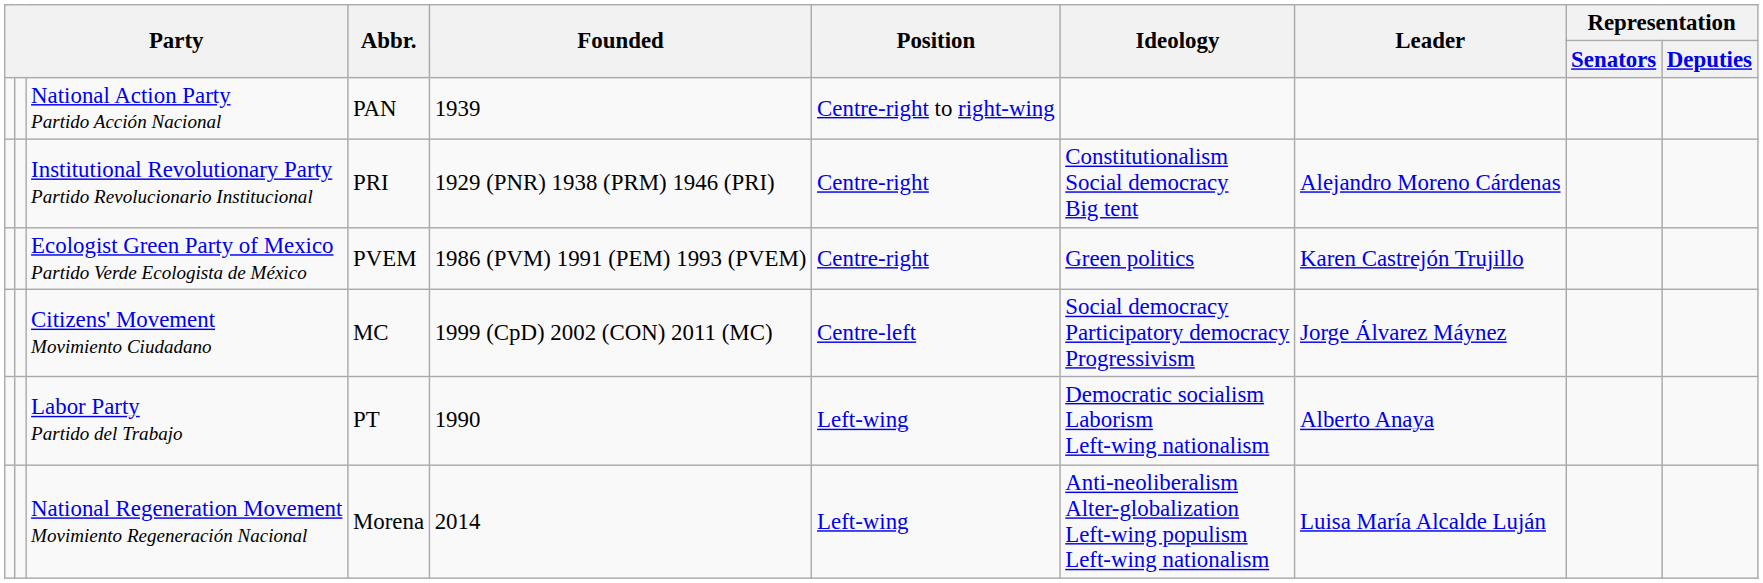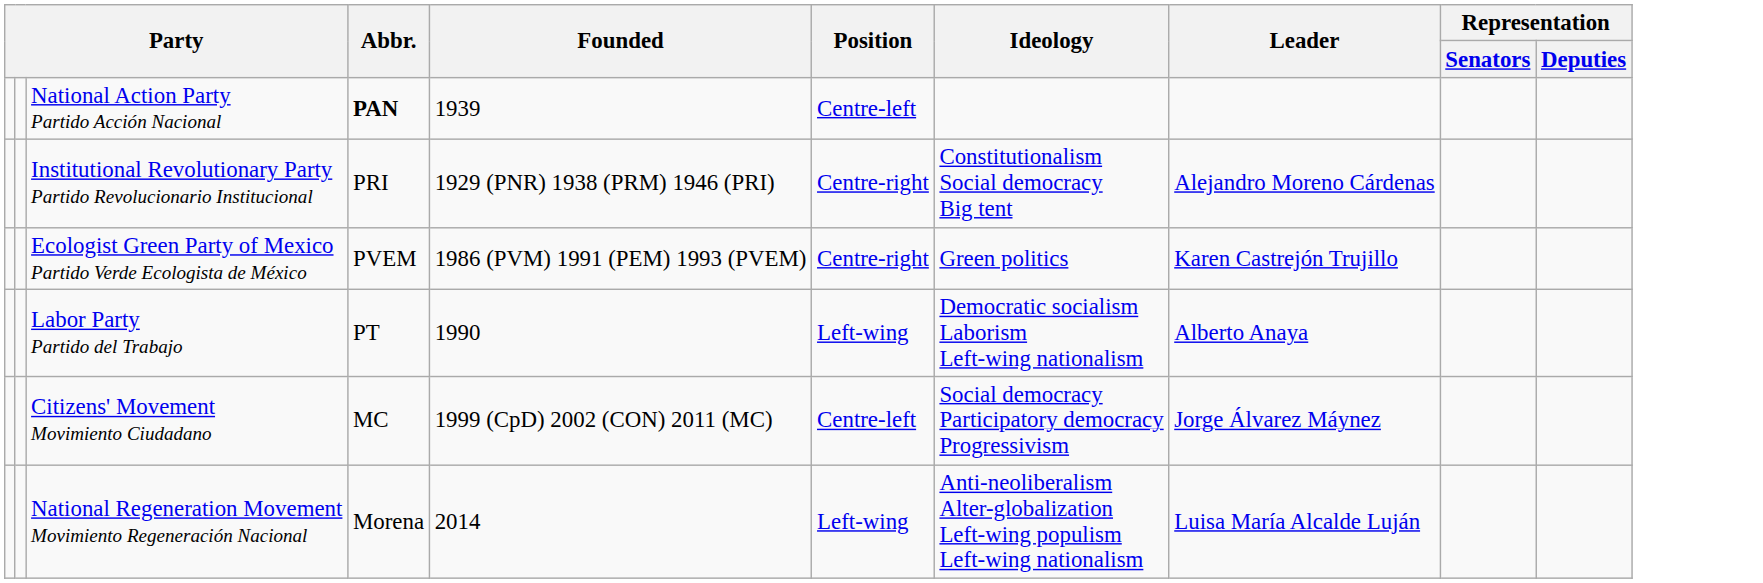National Action Party Partido Acción Nacional | Abbr.: normal -> bold
National Action Party Partido Acción Nacional | Position: Centre-right to right-wing -> Centre-left
rows swapped: Labor Party Partido del Trabajo <-> Citizens' Movement Movimiento Ciudadano
